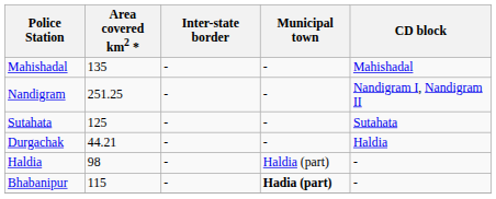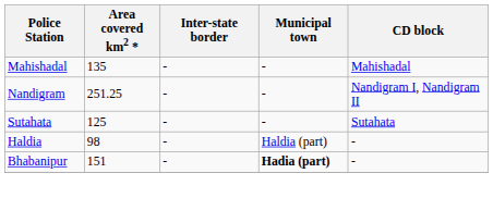- row: Durgachak | 44.21 | - | - | Haldia
Bhabanipur | Area covered km2 *: 115 -> 151
